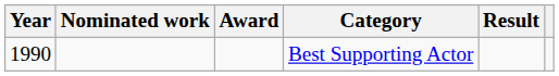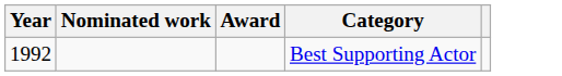- column: Result
Best Supporting Actor | Year: 1990 -> 1992
